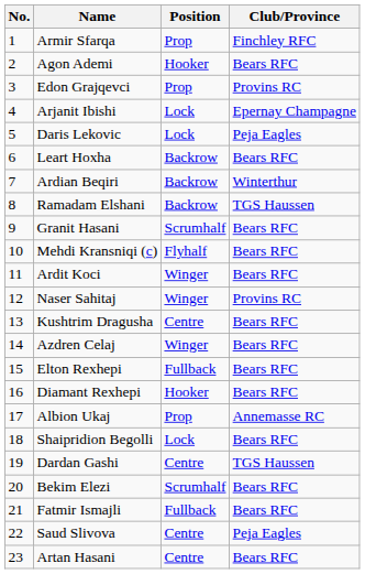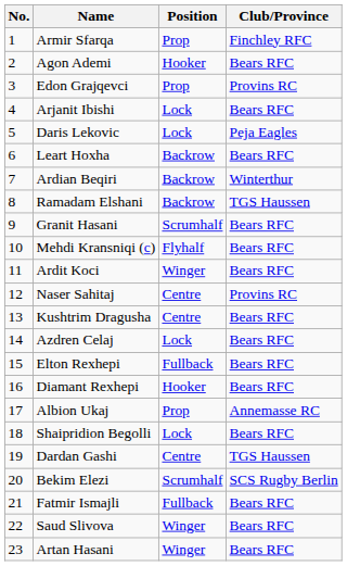Arjanit Ibishi | Club/Province: Epernay Champagne -> Bears RFC
Naser Sahitaj | Position: Winger -> Centre
Azdren Celaj | Position: Winger -> Lock
Bekim Elezi | Club/Province: Bears RFC -> SCS Rugby Berlin
Saud Slivova | Position: Centre -> Winger
Saud Slivova | Club/Province: Peja Eagles -> Bears RFC
Artan Hasani | Position: Centre -> Winger
